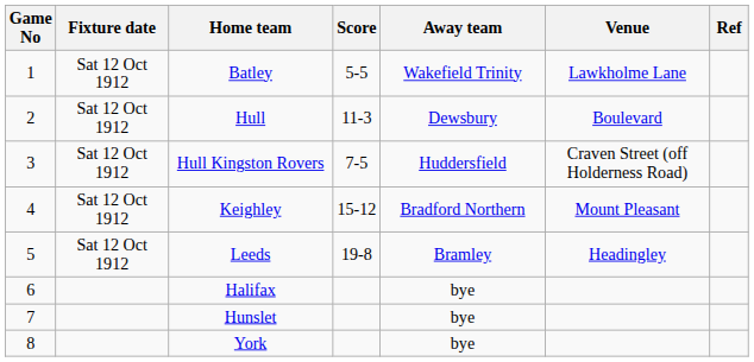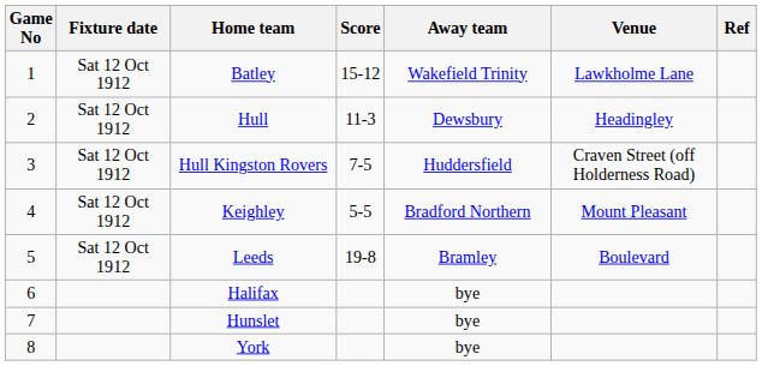Batley | Score: 5-5 -> 15-12
Hull | Venue: Boulevard -> Headingley
Keighley | Score: 15-12 -> 5-5
Leeds | Venue: Headingley -> Boulevard
